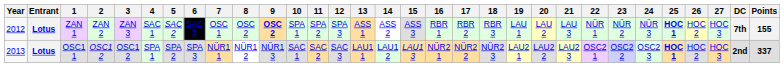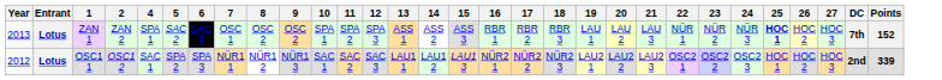- column: 3 | ZAN 3 | OSC1 2
ZAN 1 | Year: 2012 -> 2013
ZAN 1 | 4: SAC 1 -> SPA 1
ZAN 1 | 9: bold -> normal
ZAN 1 | Points: 155 -> 152
OSC1 1 | Year: 2013 -> 2012
OSC1 1 | 4: SPA 1 -> SAC 1
OSC1 1 | 25: bold -> normal
OSC1 1 | Points: 337 -> 339
